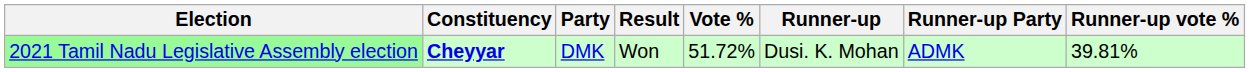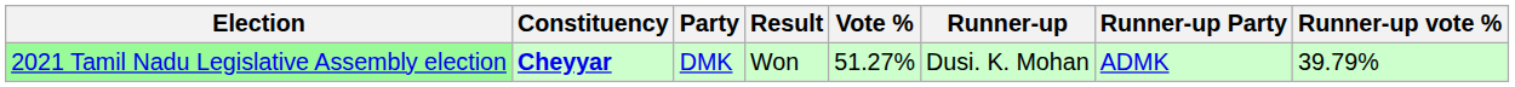2021 Tamil Nadu Legislative Assembly election | Vote %: 51.72% -> 51.27%
2021 Tamil Nadu Legislative Assembly election | Runner-up vote %: 39.81% -> 39.79%
